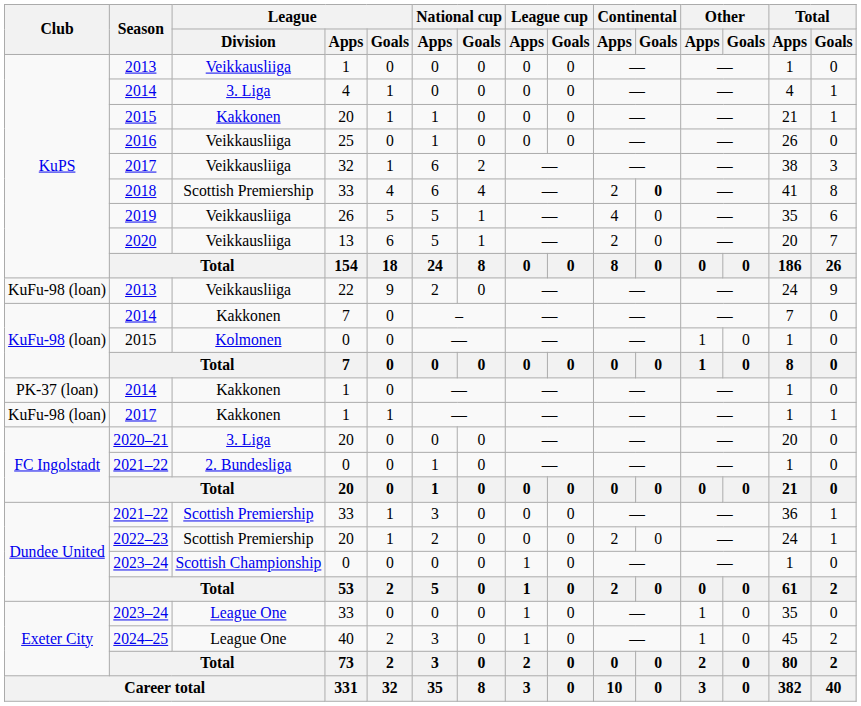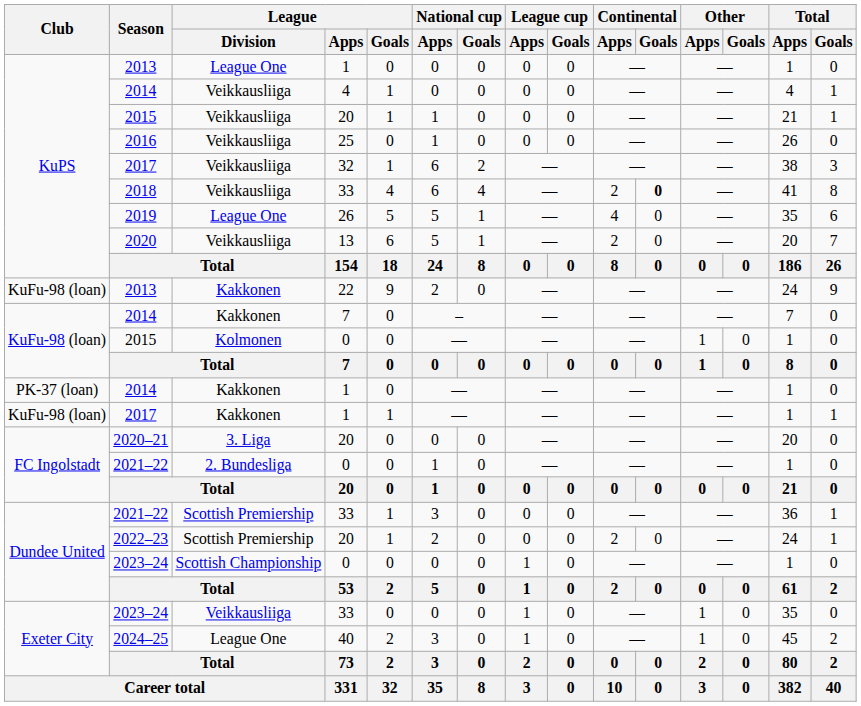2013 / 1 | League / Division: Veikkausliiga -> League One
2014 / 4 | League / Division: 3. Liga -> Veikkausliiga
2015 / 20 | League / Division: Kakkonen -> Veikkausliiga
2018 | League / Division: Scottish Premiership -> Veikkausliiga
2019 | League / Division: Veikkausliiga -> League One
2013 / 22 | League / Division: Veikkausliiga -> Kakkonen
2023–24 / 33 | League / Division: League One -> Veikkausliiga
